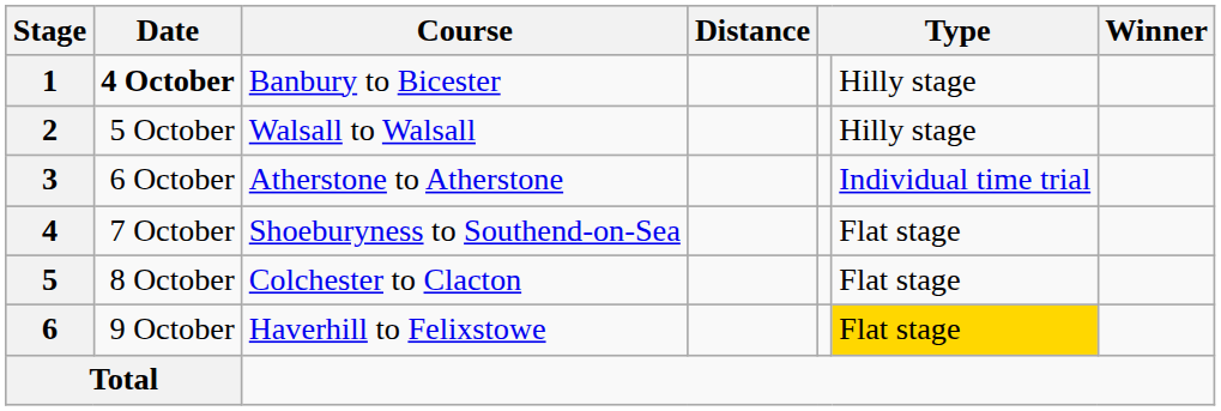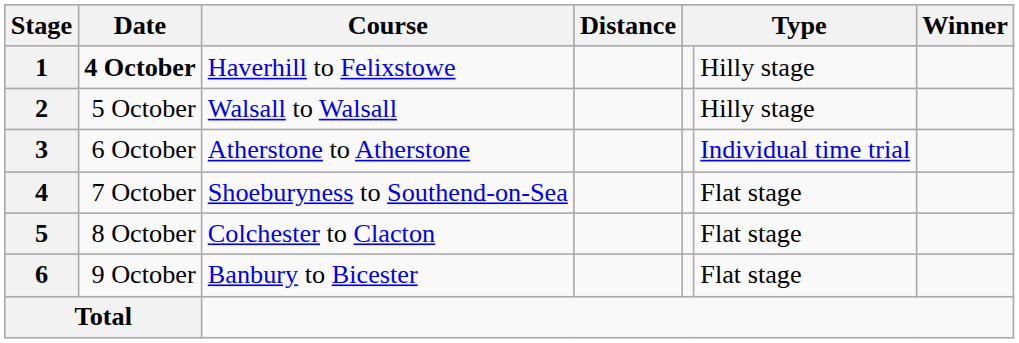1 | Course: Banbury to Bicester -> Haverhill to Felixstowe
6 | Course: Haverhill to Felixstowe -> Banbury to Bicester
6 | column 6: gold background -> no background
